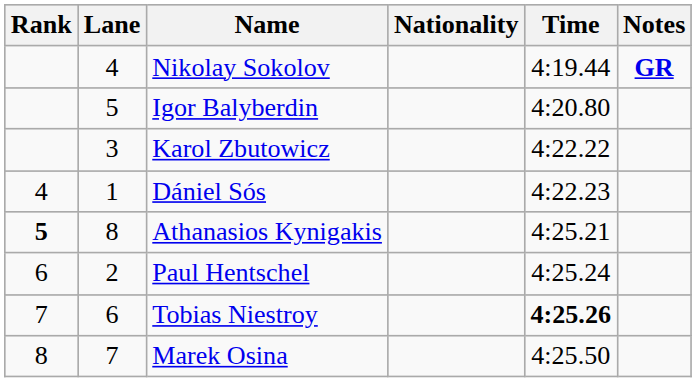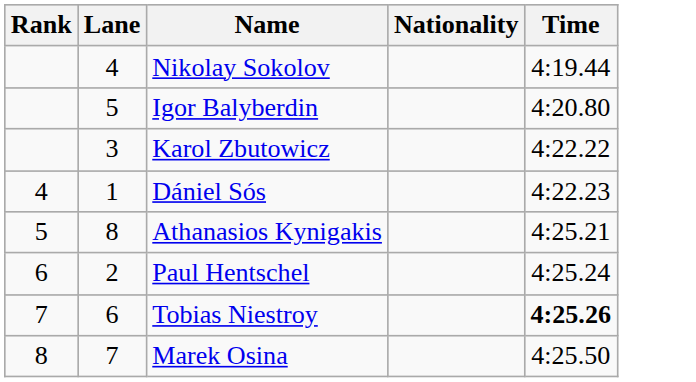- column: Notes | GR
Athanasios Kynigakis | Rank: bold -> normal
